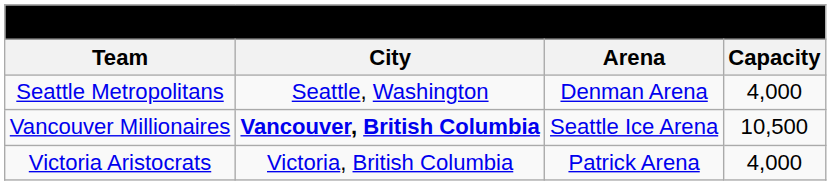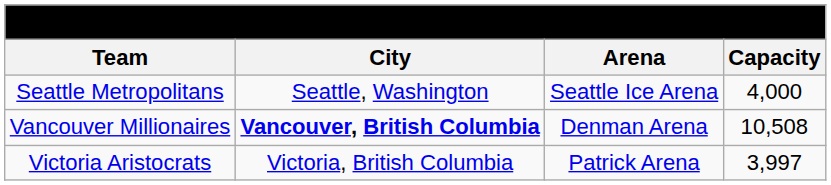Seattle Metropolitans | Arena: Denman Arena -> Seattle Ice Arena
Vancouver Millionaires | Arena: Seattle Ice Arena -> Denman Arena
Vancouver Millionaires | Capacity: 10,500 -> 10,508
Victoria Aristocrats | Capacity: 4,000 -> 3,997
